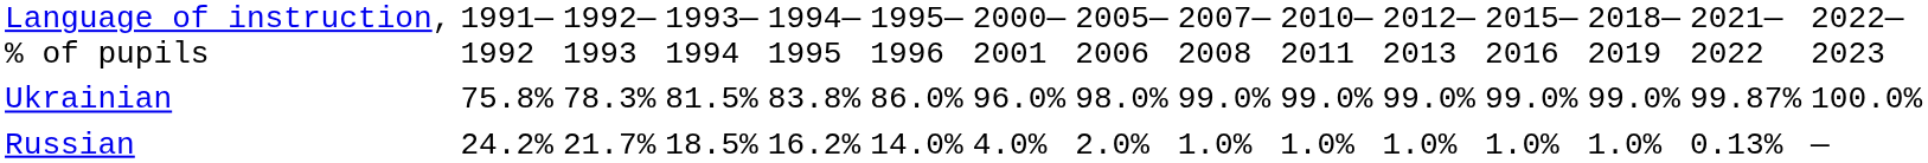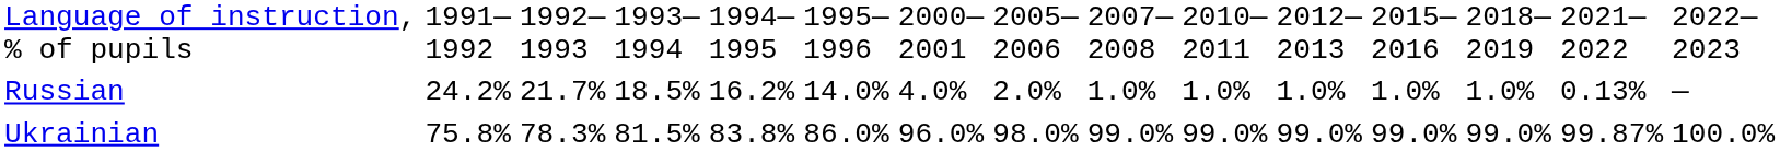rows swapped: Ukrainian <-> Russian
